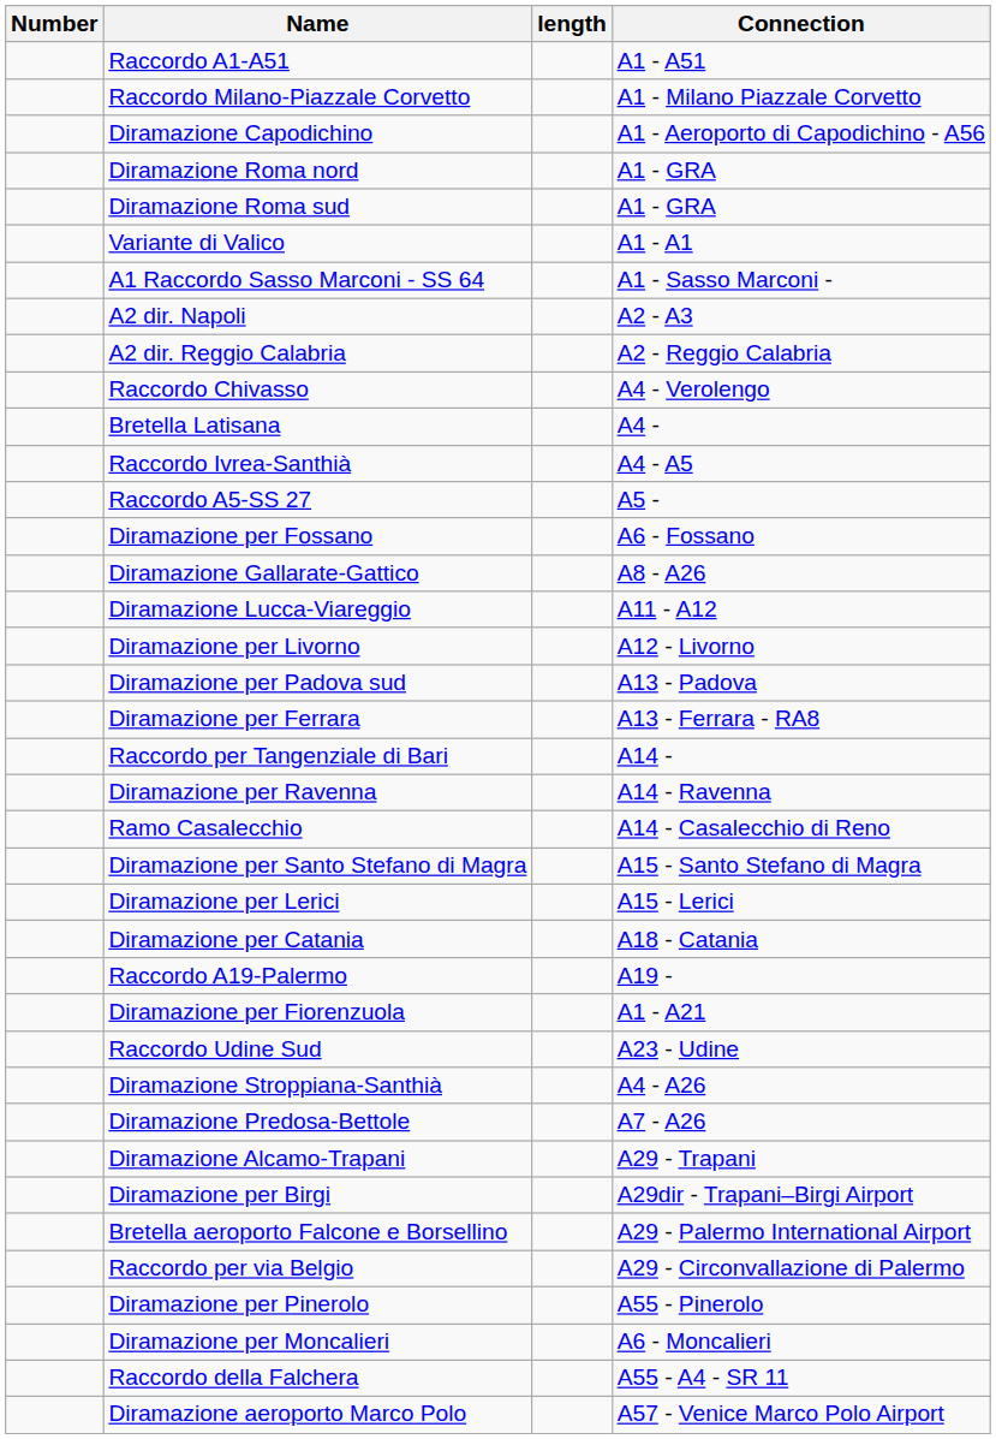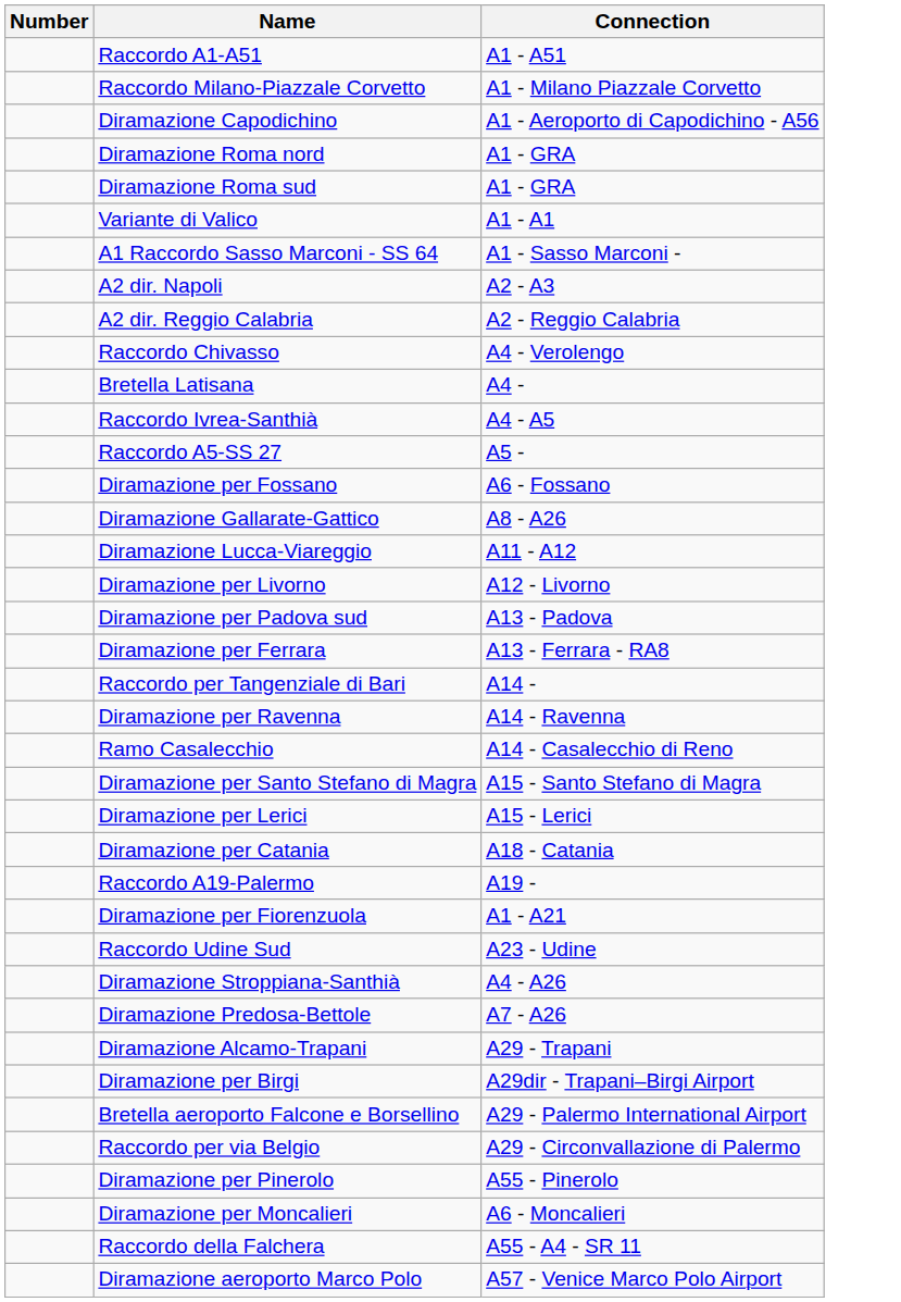- column: length
